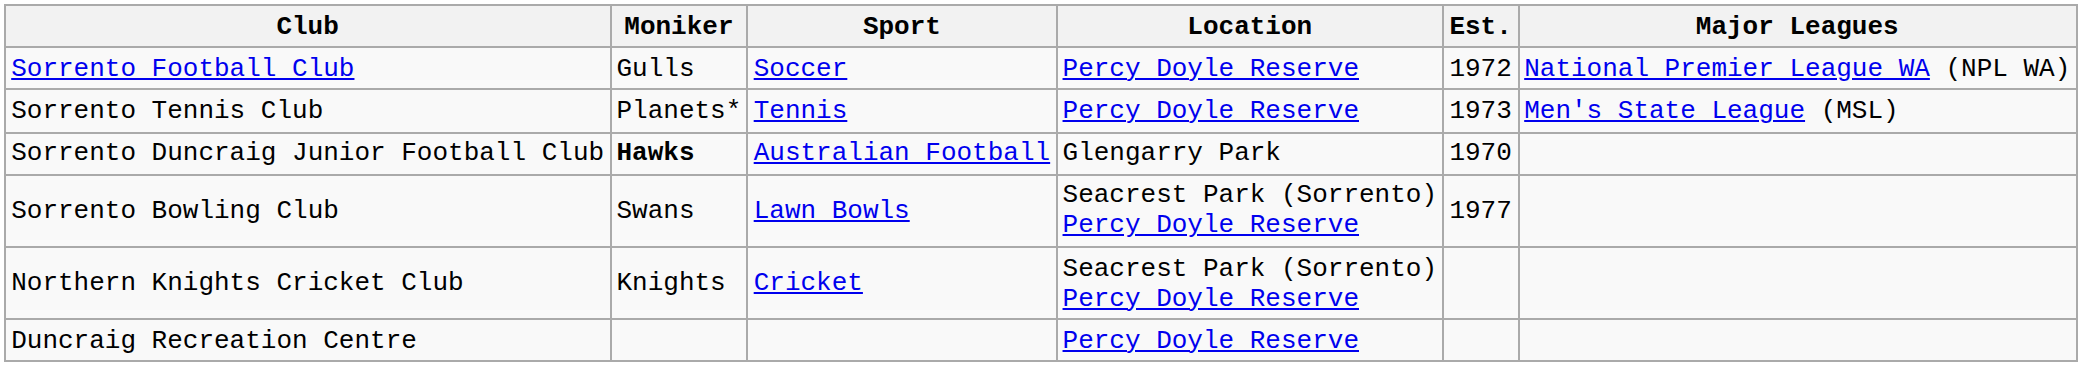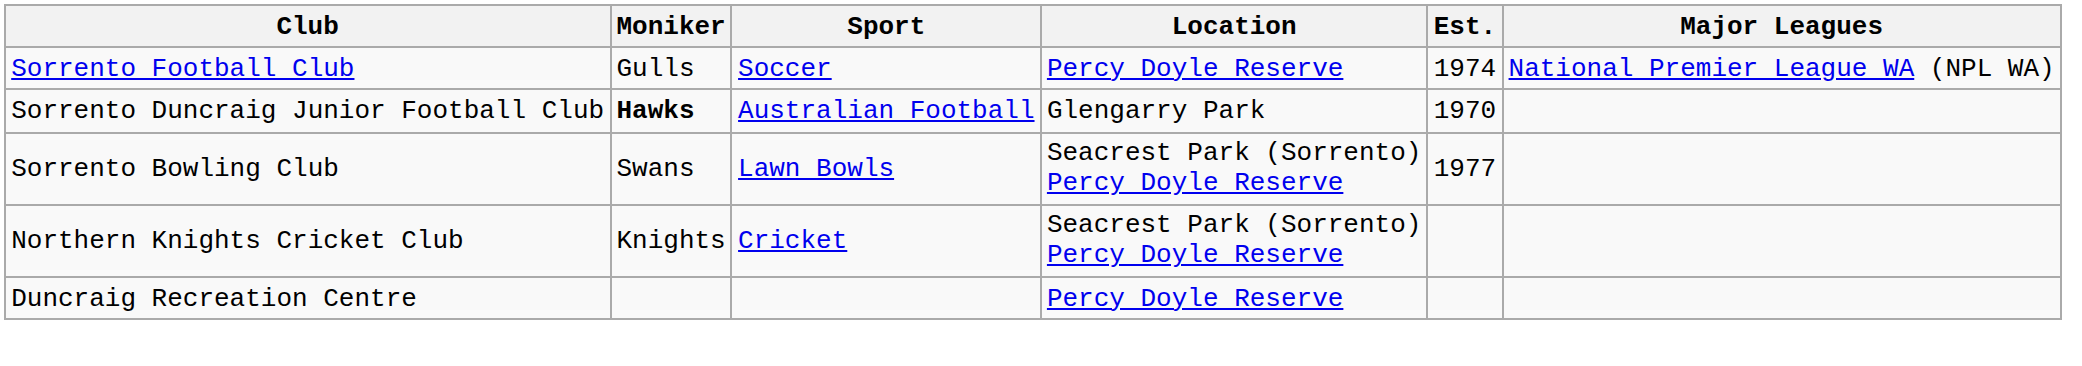Sorrento Football Club | Est.: 1972 -> 1974
- row: Sorrento Tennis Club | Planets* | Tennis | Percy Doyle Reserve | 1973 | Men's State League (MSL)
